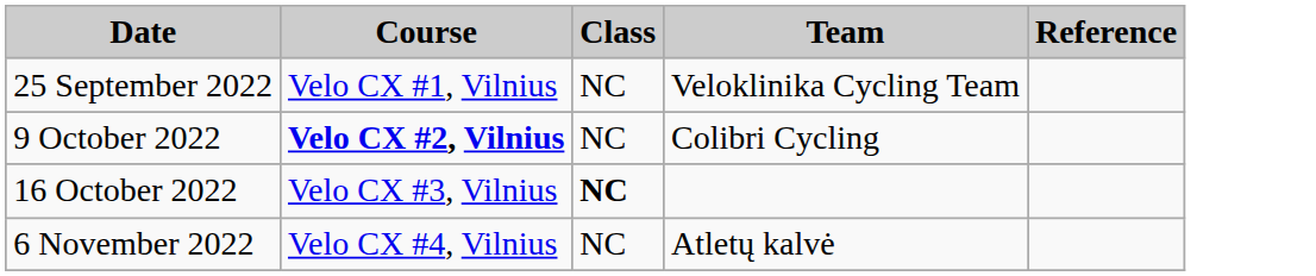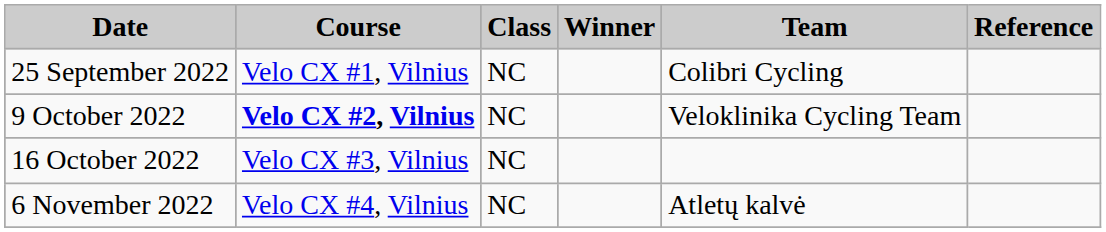+ column: Winner
25 September 2022 | Team: Veloklinika Cycling Team -> Colibri Cycling
9 October 2022 | Team: Colibri Cycling -> Veloklinika Cycling Team
16 October 2022 | Class: bold -> normal
